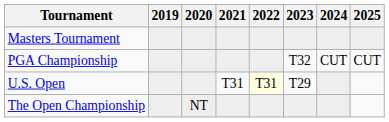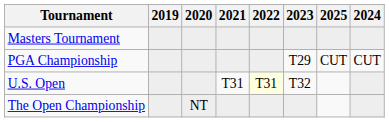columns swapped: 2024 <-> 2025
PGA Championship | 2023: T32 -> T29
U.S. Open | 2023: T29 -> T32
